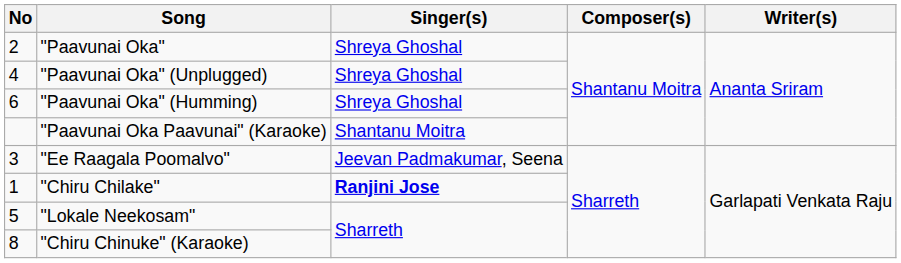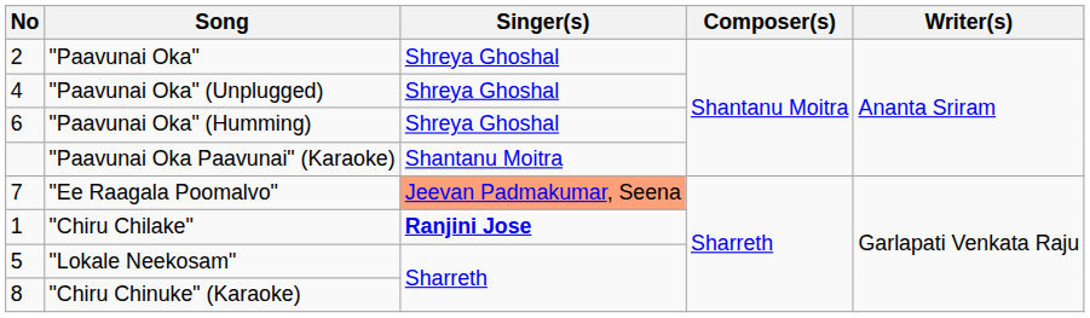"Ee Raagala Poomalvo" | No: 3 -> 7
"Ee Raagala Poomalvo" | Singer(s): no background -> lightsalmon background
